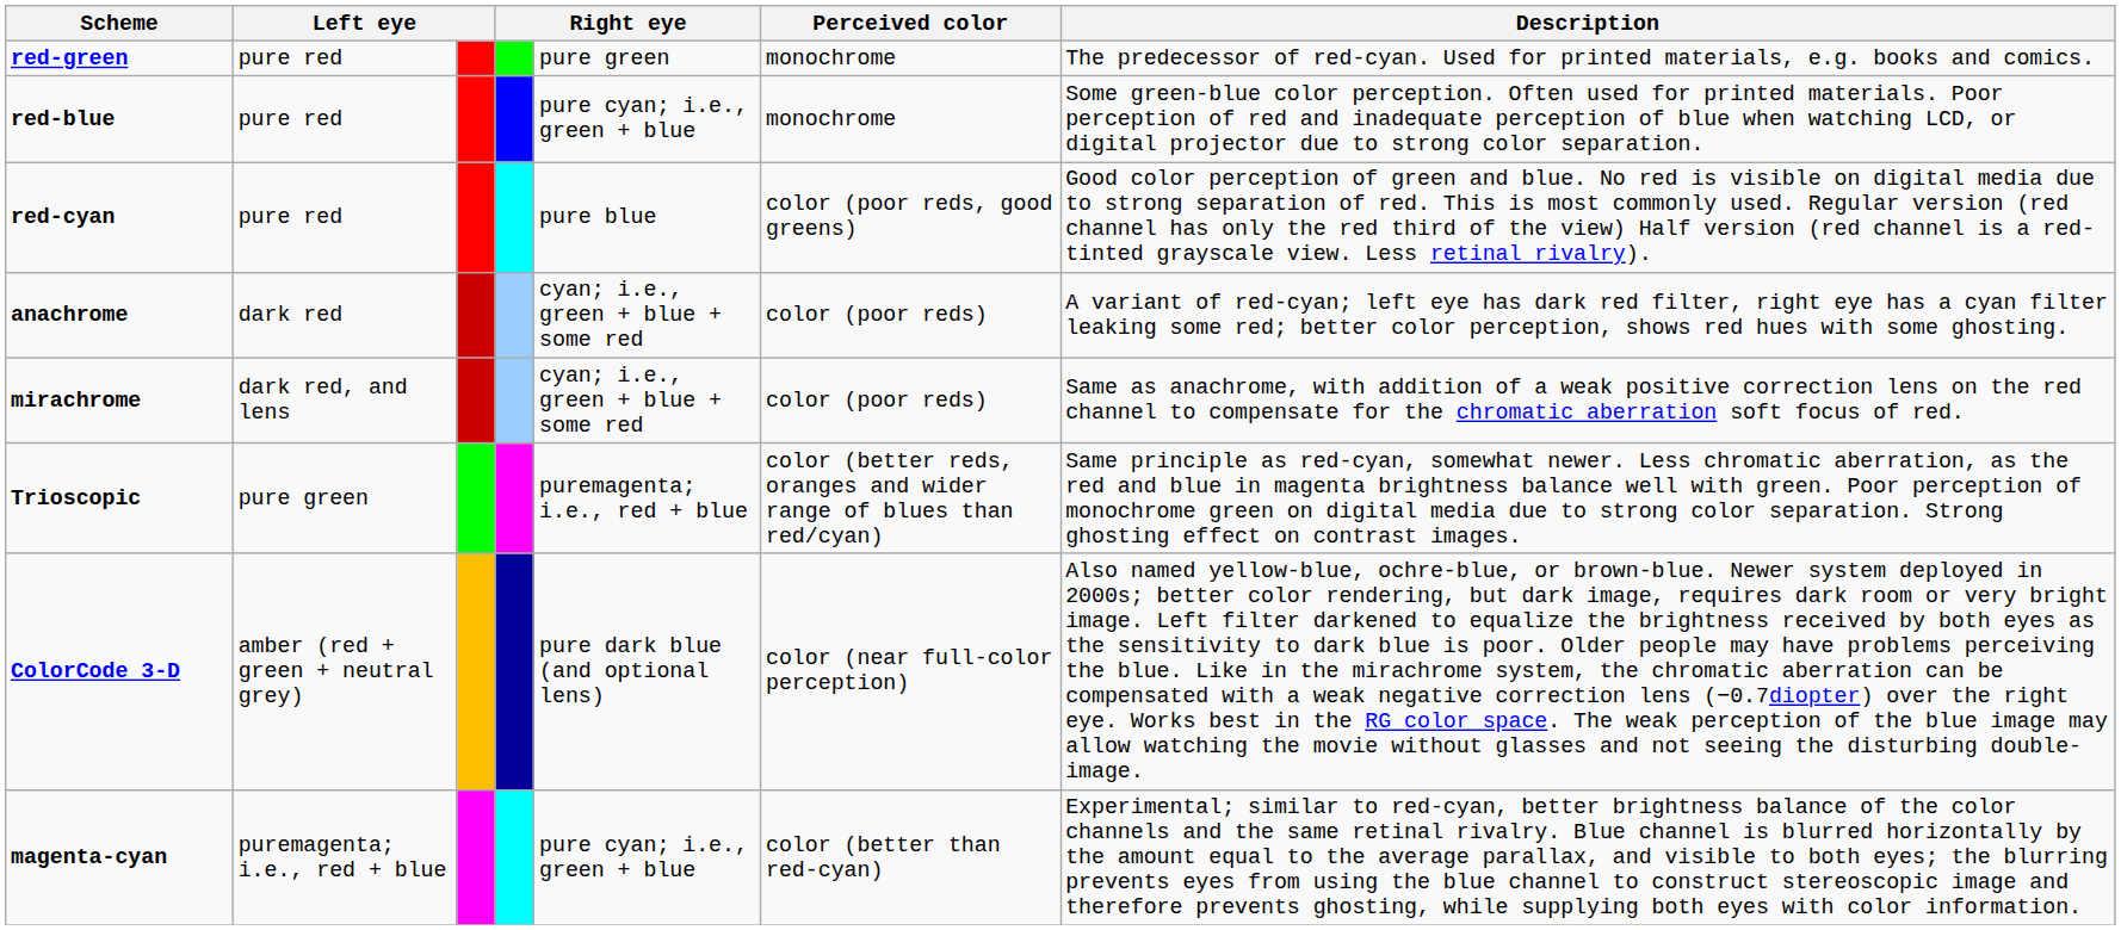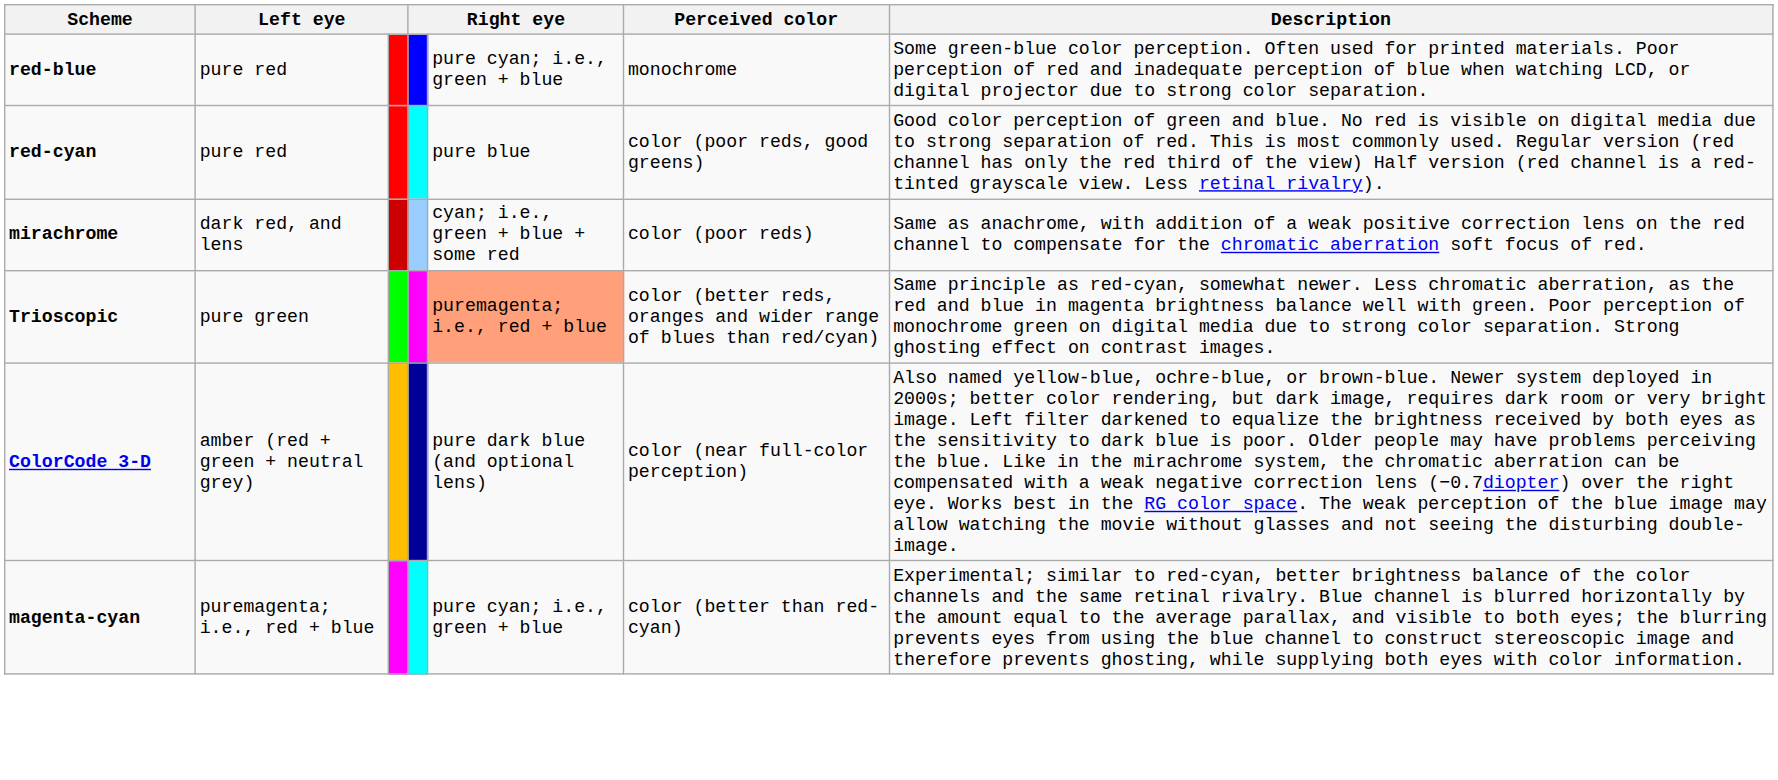- row: red-green | pure red | pure green | monochrome | The predecessor of red-cyan. Used for printed materials, e.g. books and comics.
- row: anachrome | dark red | cyan; i.e., green + blue + some red | color (poor reds) | A variant of red-cyan; left eye has dark red filter, right eye has a cyan filter leaking some red; better color perception, shows red hues with some ghosting.
Trioscopic | column 5: no background -> lightsalmon background
